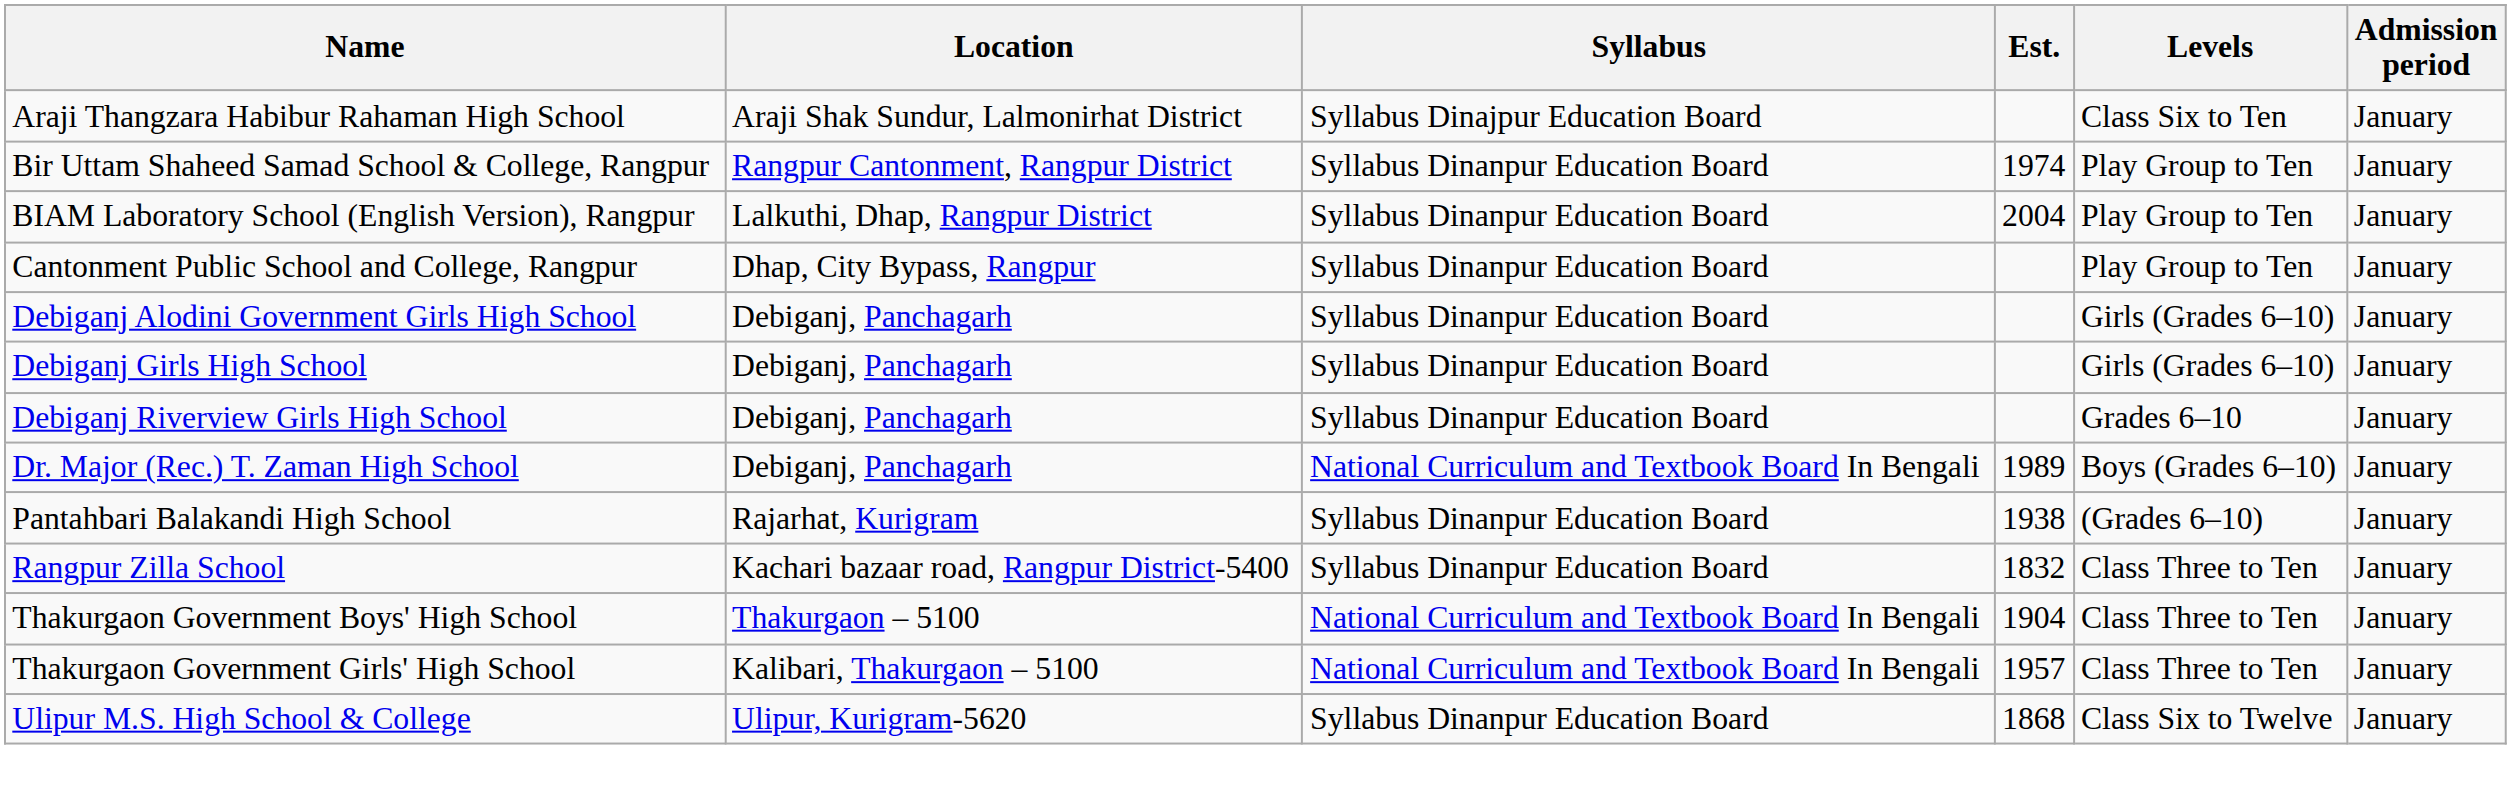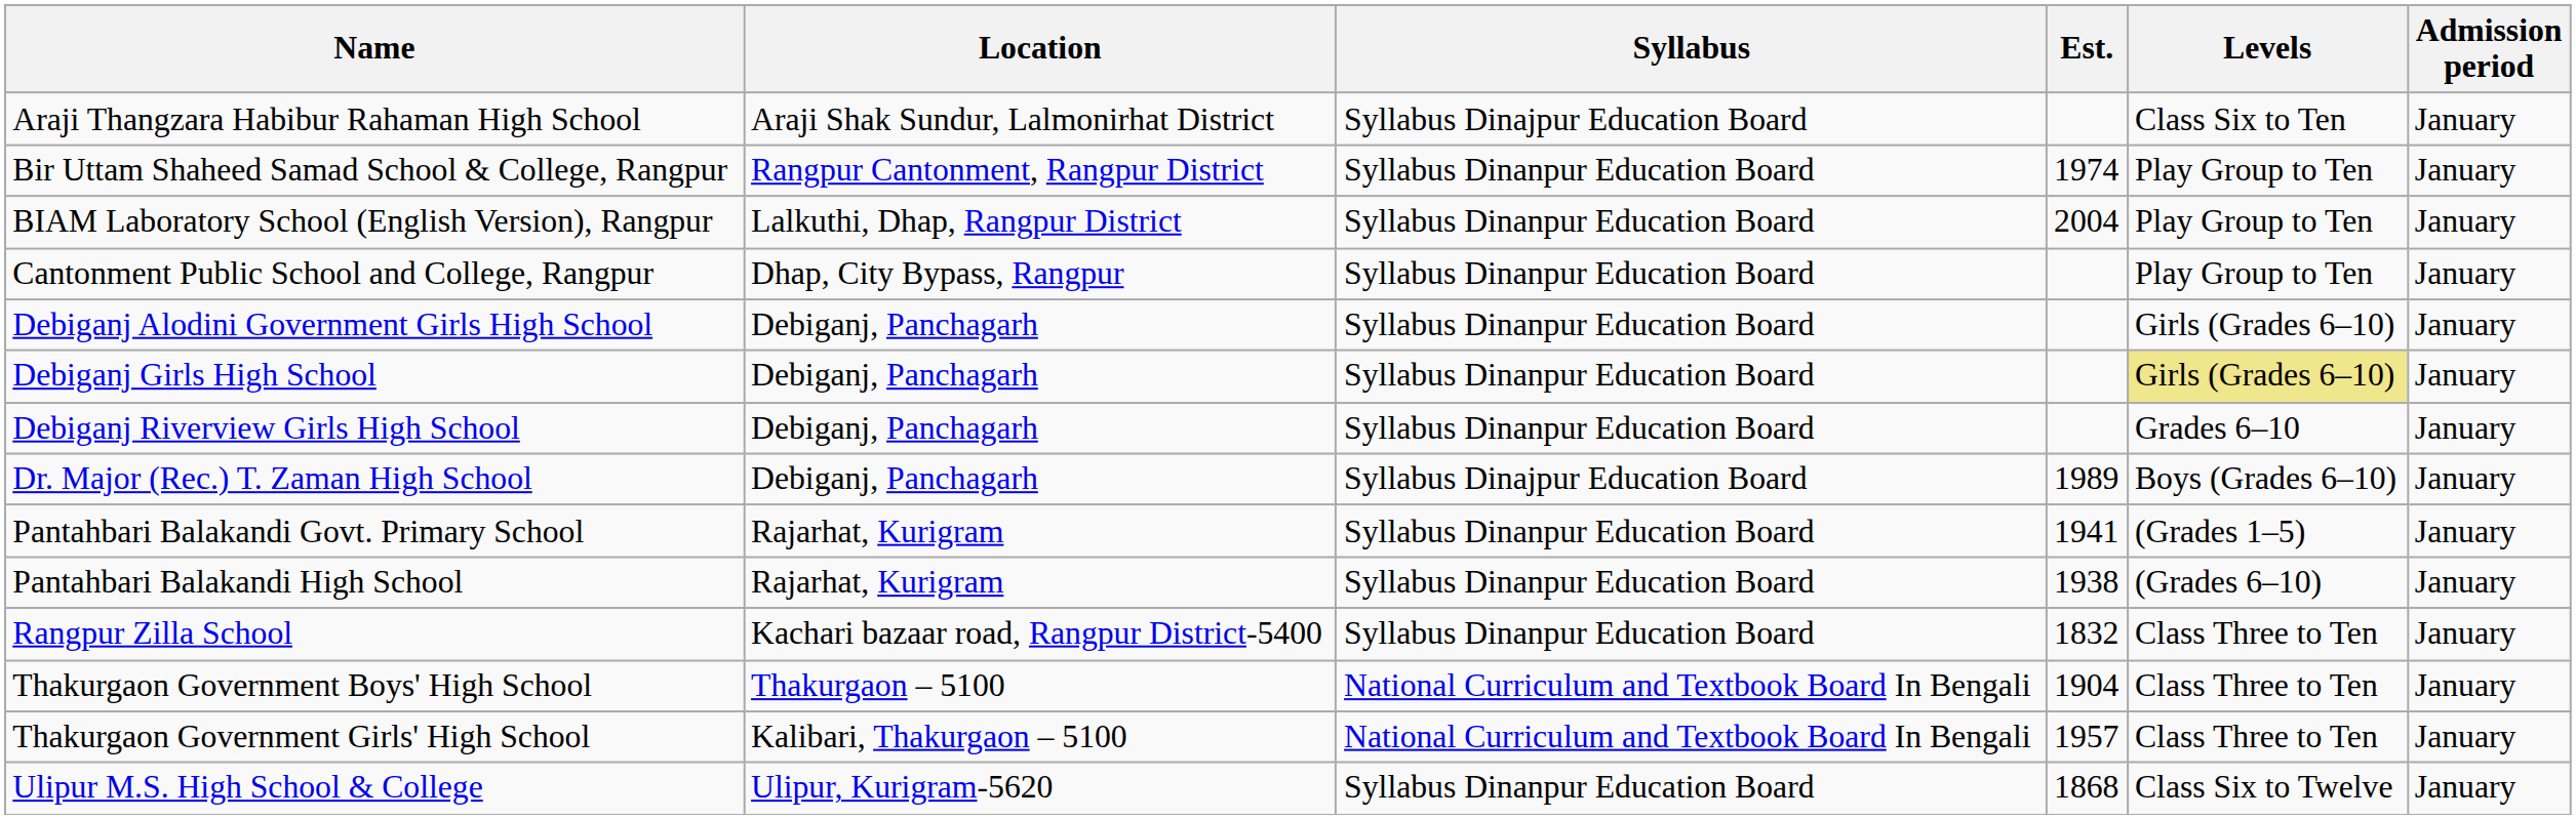Debiganj Girls High School | Levels: no background -> khaki background
Dr. Major (Rec.) T. Zaman High School | Syllabus: National Curriculum and Textbook Board In Bengali -> Syllabus Dinajpur Education Board
+ row: Pantahbari Balakandi Govt. Primary School | Rajarhat, Kurigram | Syllabus Dinanpur Education Board | 1941 | (Grades 1–5) | January
